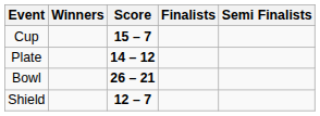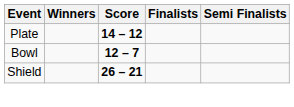- row: Cup | 15 – 7
Bowl | Score: 26 – 21 -> 12 – 7
Shield | Score: 12 – 7 -> 26 – 21
